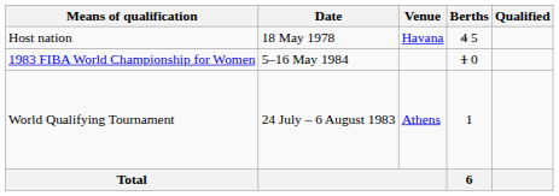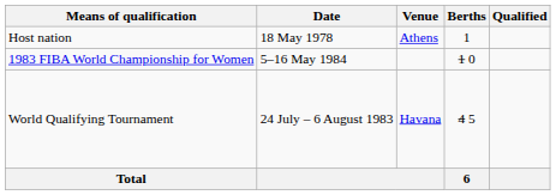Host nation | Venue: Havana -> Athens
Host nation | Berths: 4 5 -> 1
World Qualifying Tournament | Venue: Athens -> Havana
World Qualifying Tournament | Berths: 1 -> 4 5
